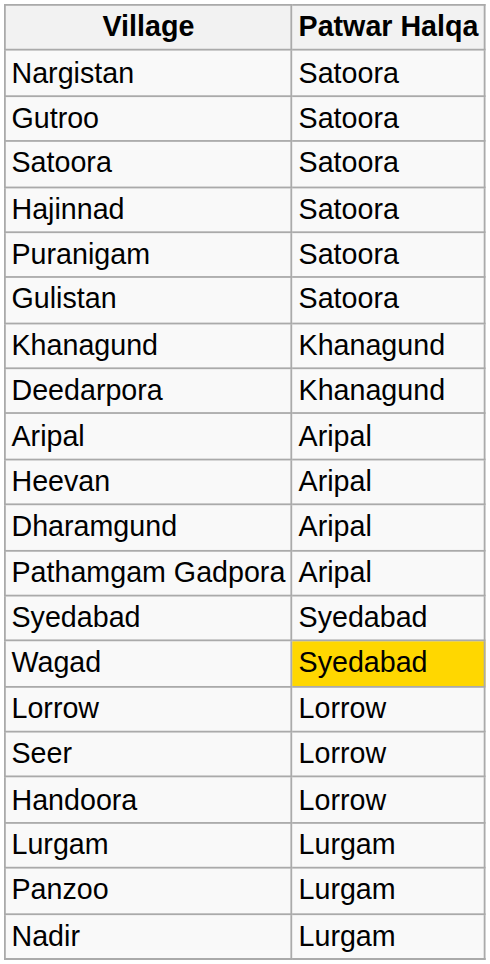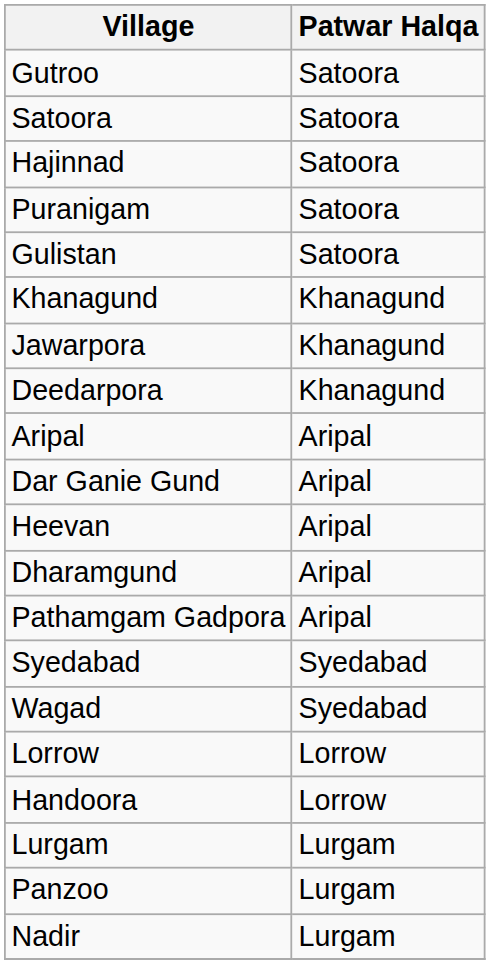- row: Nargistan | Satoora
+ row: Jawarpora | Khanagund
+ row: Dar Ganie Gund | Aripal
Wagad | Patwar Halqa: gold background -> no background
- row: Seer | Lorrow
